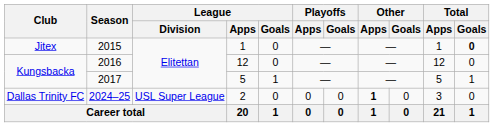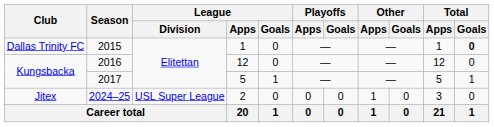2015 | Club: Jitex -> Dallas Trinity FC
2024–25 | Club: Dallas Trinity FC -> Jitex
2024–25 | Other / Apps: bold -> normal
